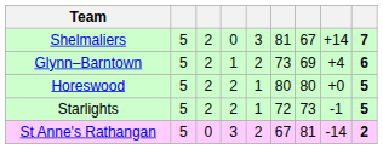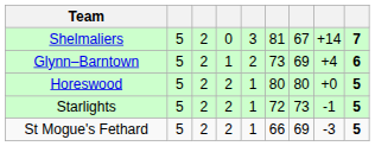+ row: St Mogue's Fethard | 5 | 2 | 2 | 1 | 66 | 69 | -3 | 5
- row: St Anne's Rathangan | 5 | 0 | 3 | 2 | 67 | 81 | -14 | 2
